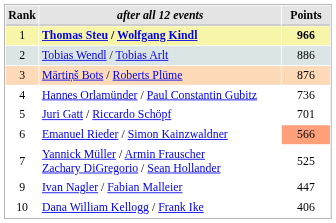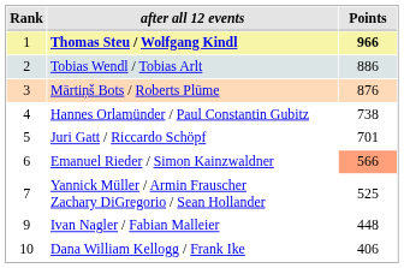Hannes Orlamünder / Paul Constantin Gubitz | Points: 736 -> 738
Ivan Nagler / Fabian Malleier | Points: 447 -> 448
